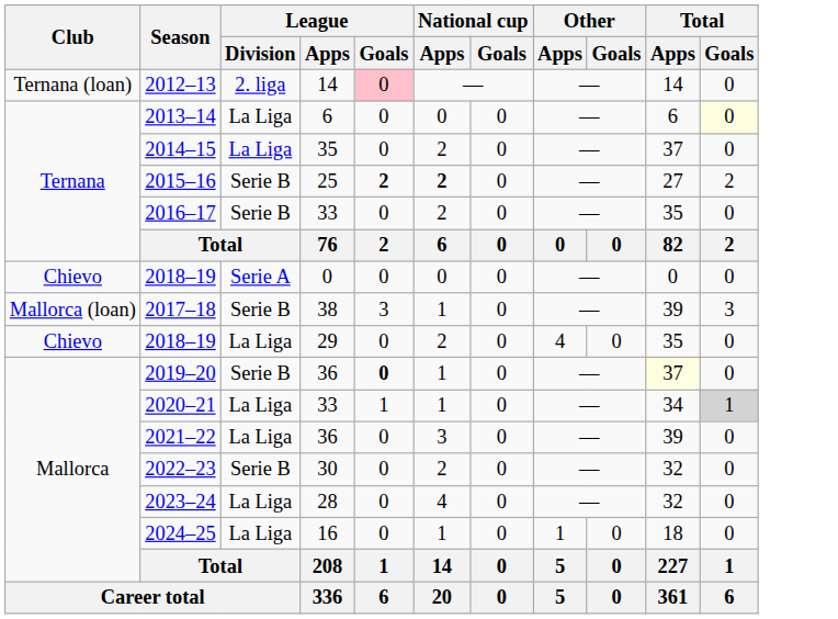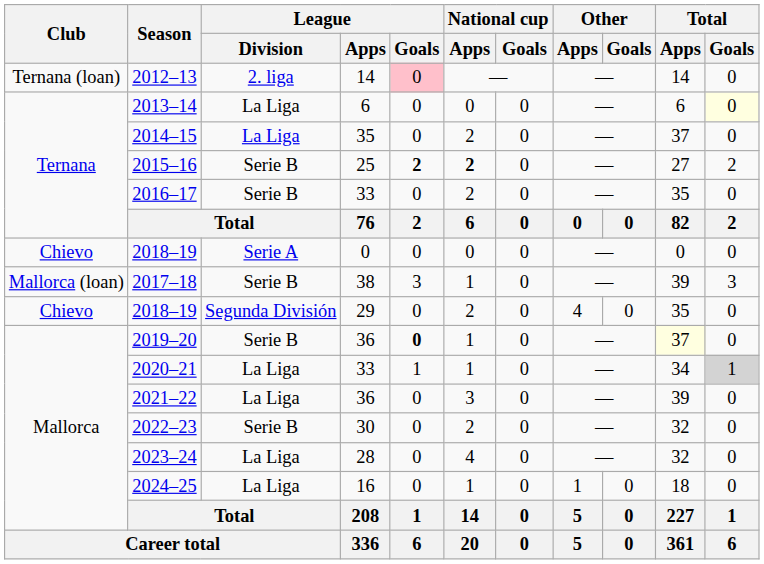2018–19 / 29 | League / Division: La Liga -> Segunda División
